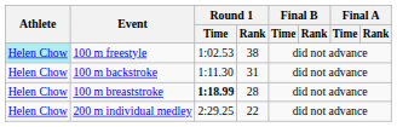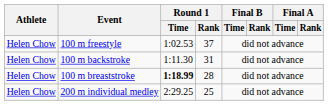100 m freestyle | Athlete: paleturquoise background -> no background
100 m freestyle | Round 1 / Rank: 38 -> 37
200 m individual medley | Round 1 / Rank: 22 -> 25
